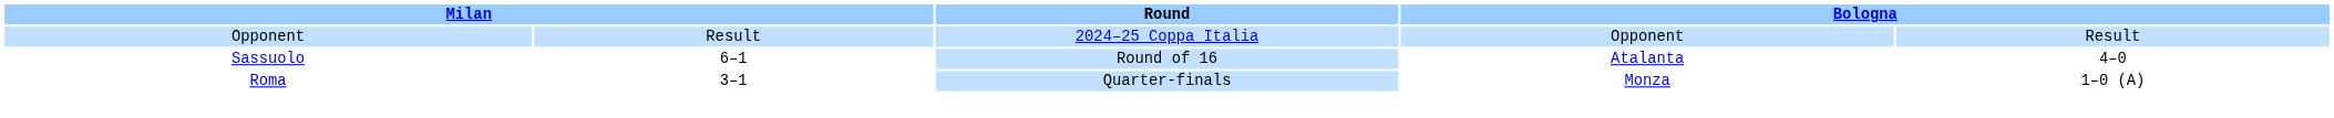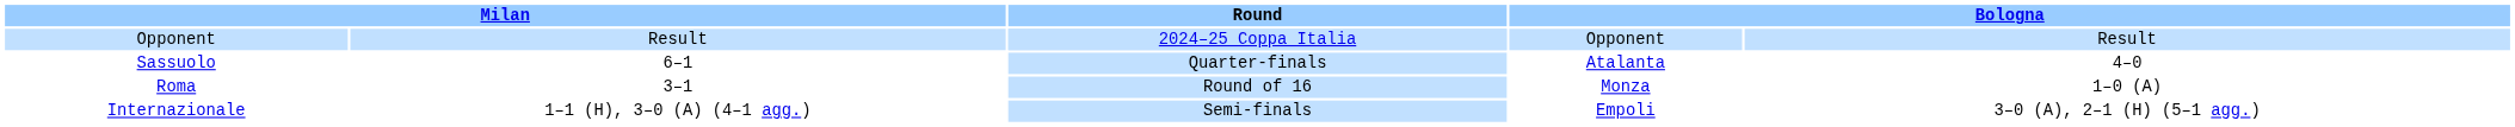Sassuolo | Round: Round of 16 -> Quarter-finals
Roma | Round: Quarter-finals -> Round of 16
+ row: Internazionale | 1–1 (H), 3–0 (A) (4–1 agg.) | Semi-finals | Empoli | 3–0 (A), 2–1 (H) (5–1 agg.)
